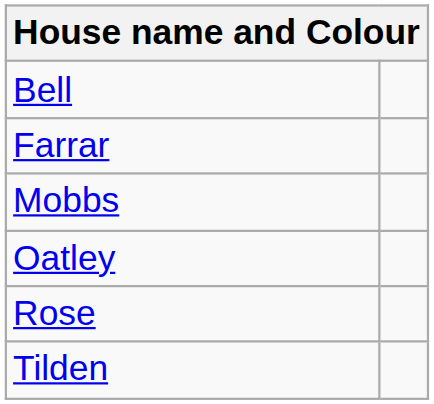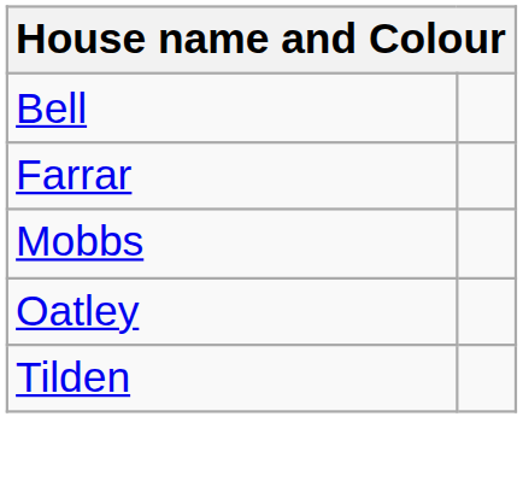- row: Rose
